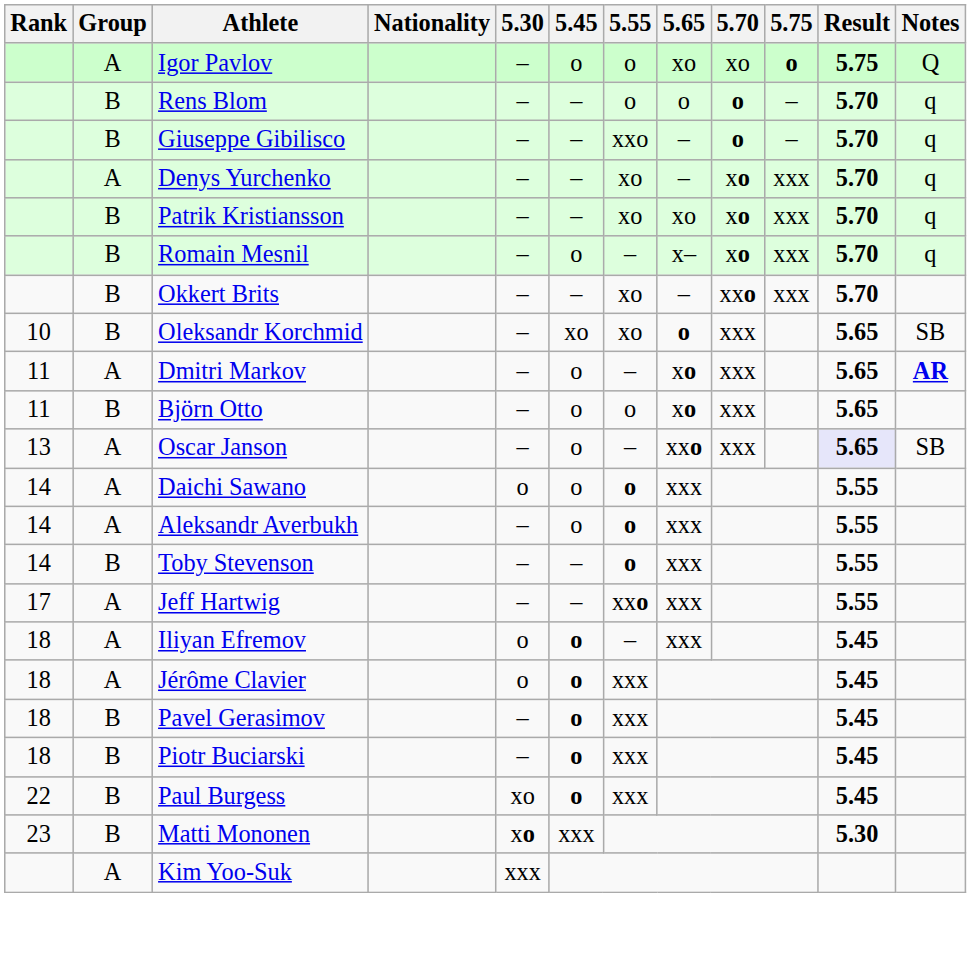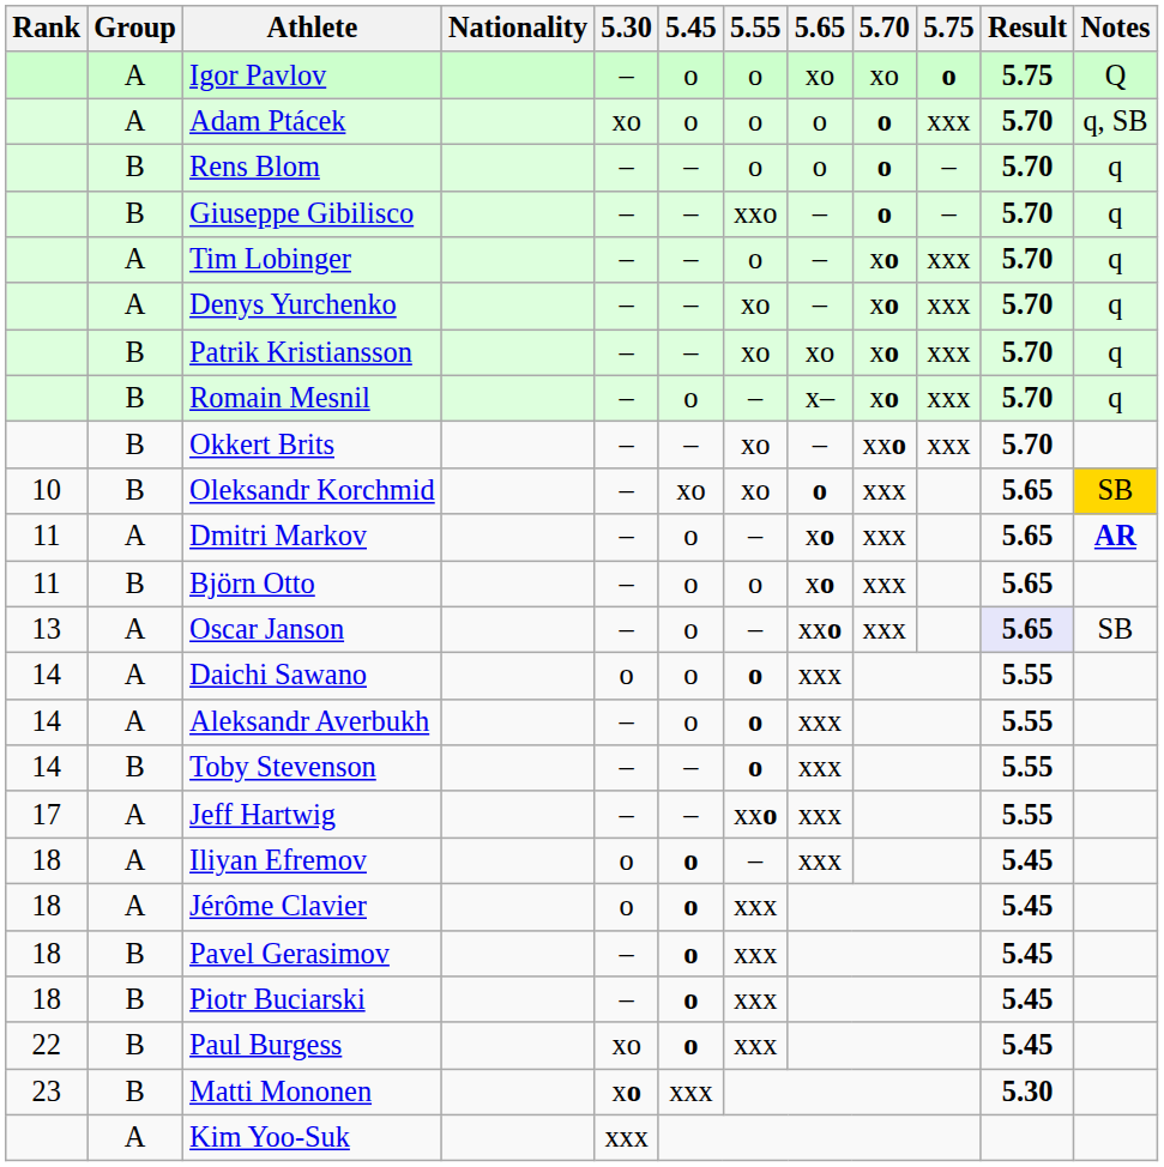+ row: A | Adam Ptácek | xo | o | o | o | o | xxx | 5.70 | q, SB
+ row: A | Tim Lobinger | – | – | o | – | xo | xxx | 5.70 | q
Oleksandr Korchmid | Notes: no background -> gold background
